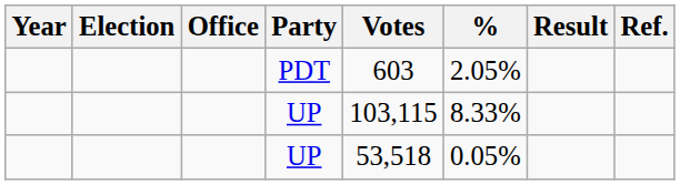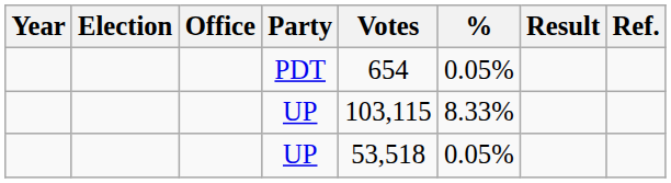PDT | Votes: 603 -> 654
PDT | %: 2.05% -> 0.05%
